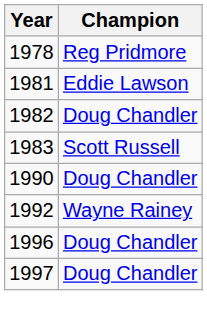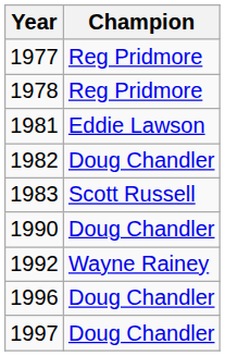+ row: 1977 | Reg Pridmore
